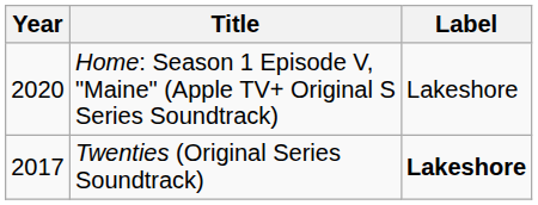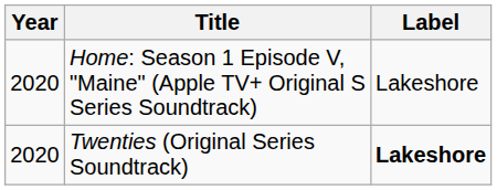Twenties (Original Series Soundtrack) | Year: 2017 -> 2020
